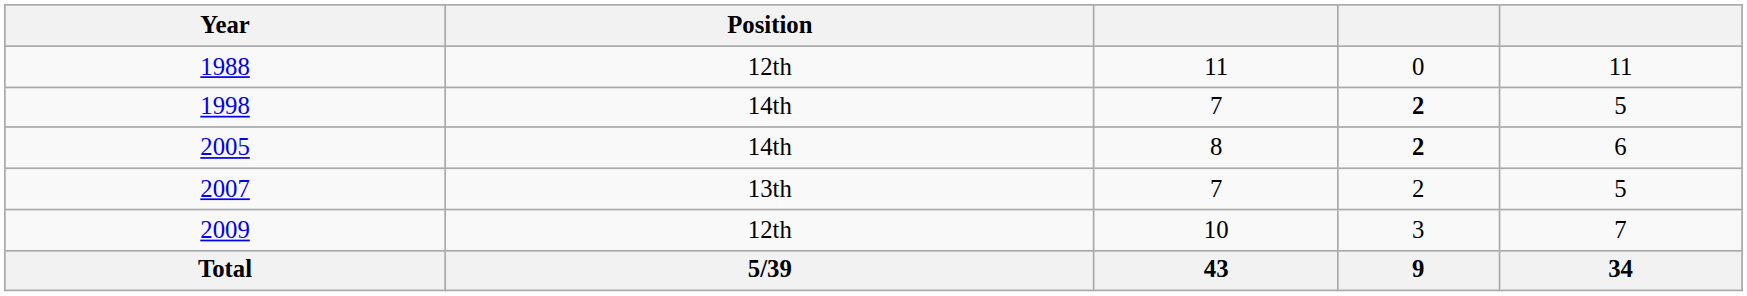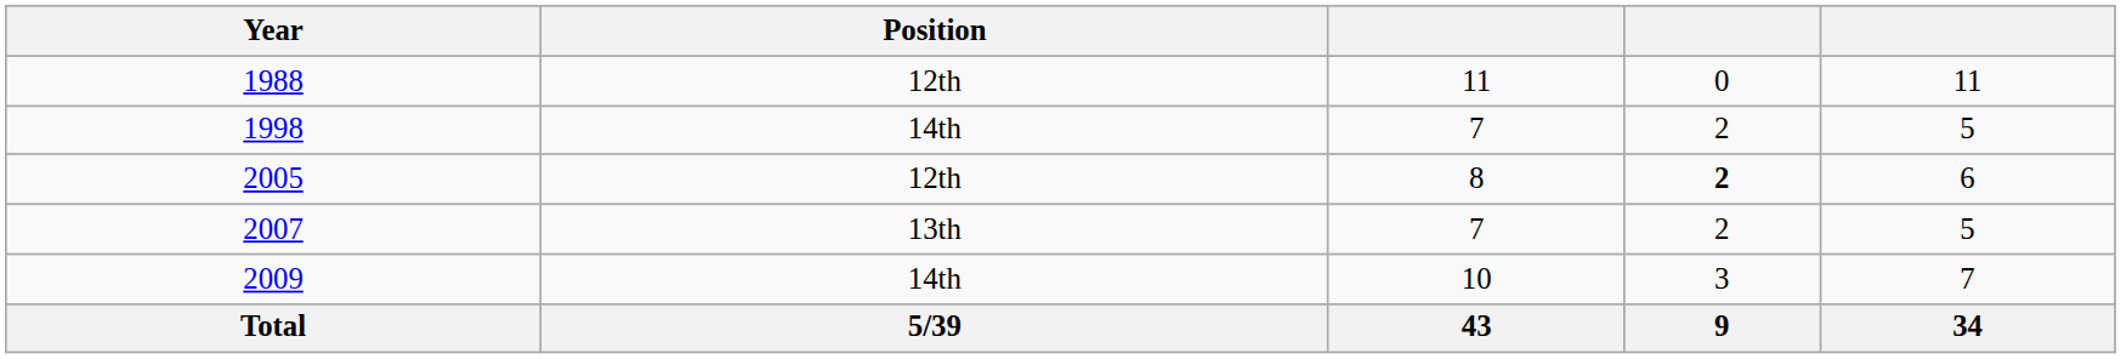1998 | column 4: bold -> normal
2005 | Position: 14th -> 12th
2009 | Position: 12th -> 14th
